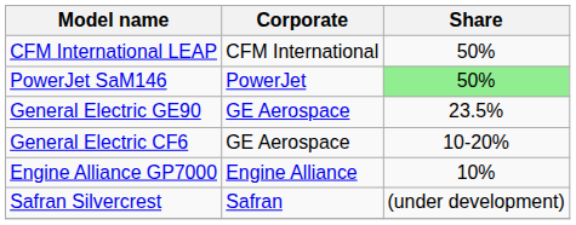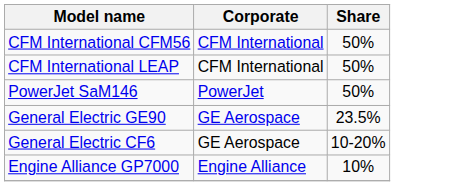+ row: CFM International CFM56 | CFM International | 50%
PowerJet SaM146 | Share: lightgreen background -> no background
- row: Safran Silvercrest | Safran | (under development)
